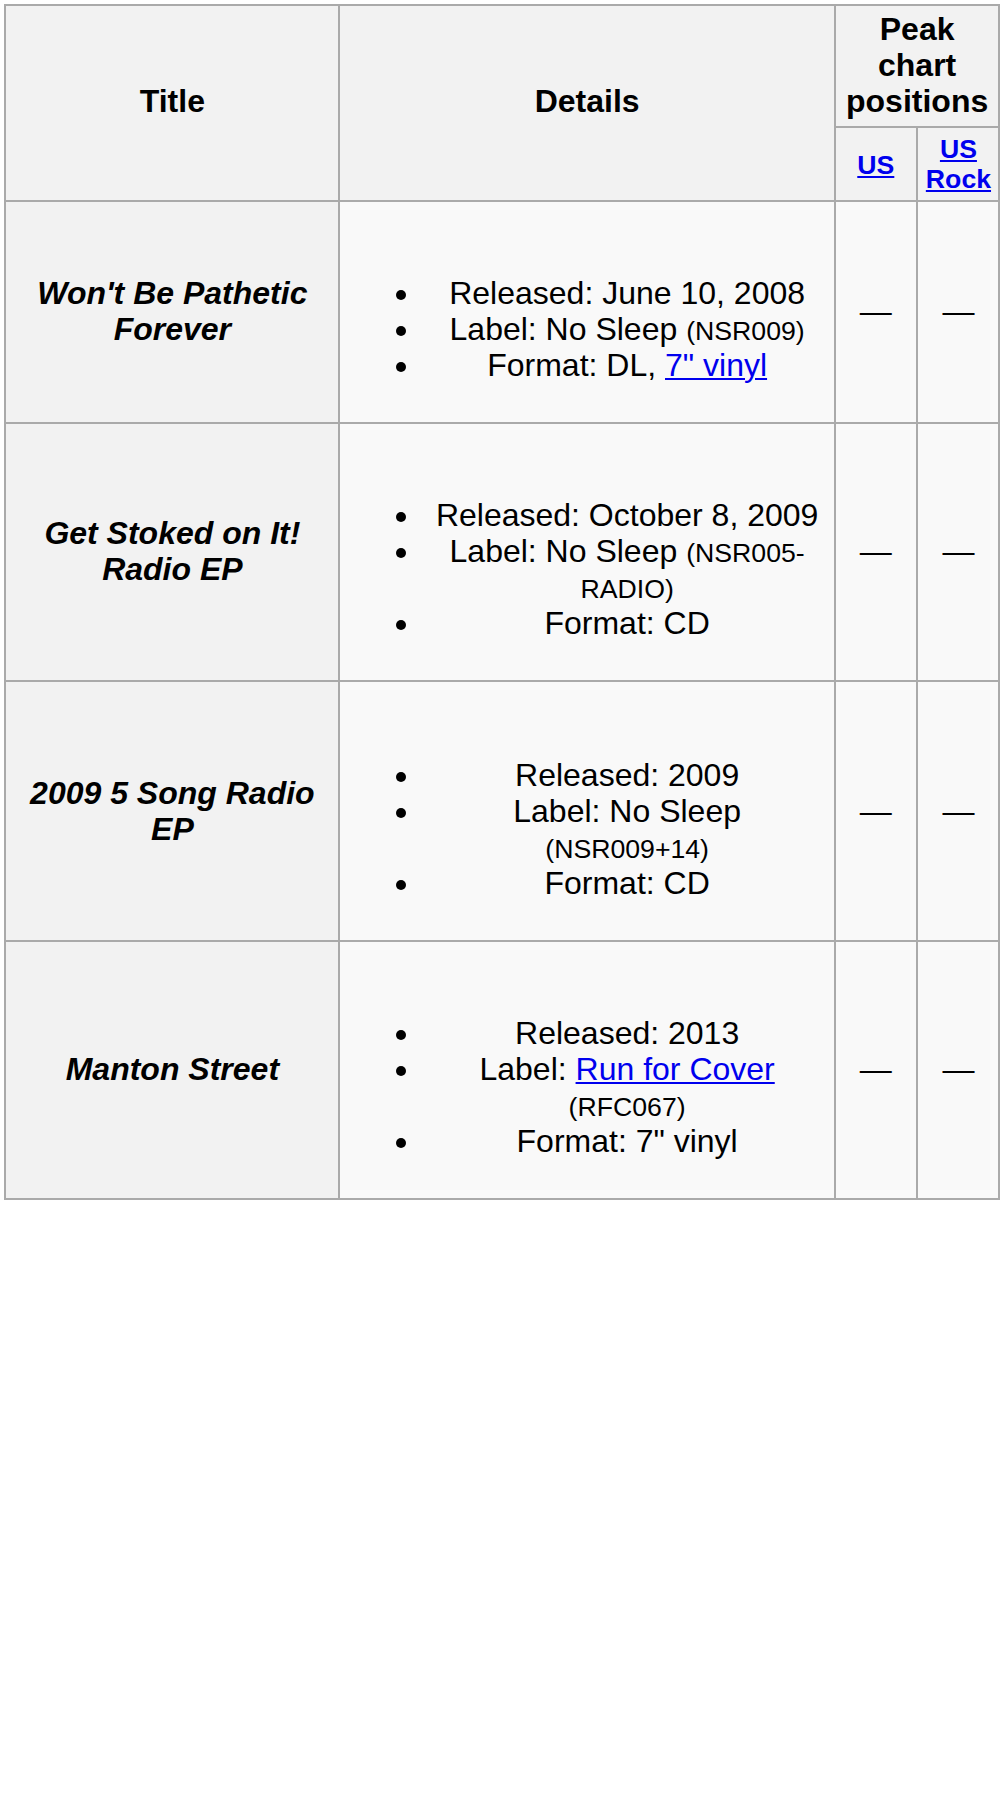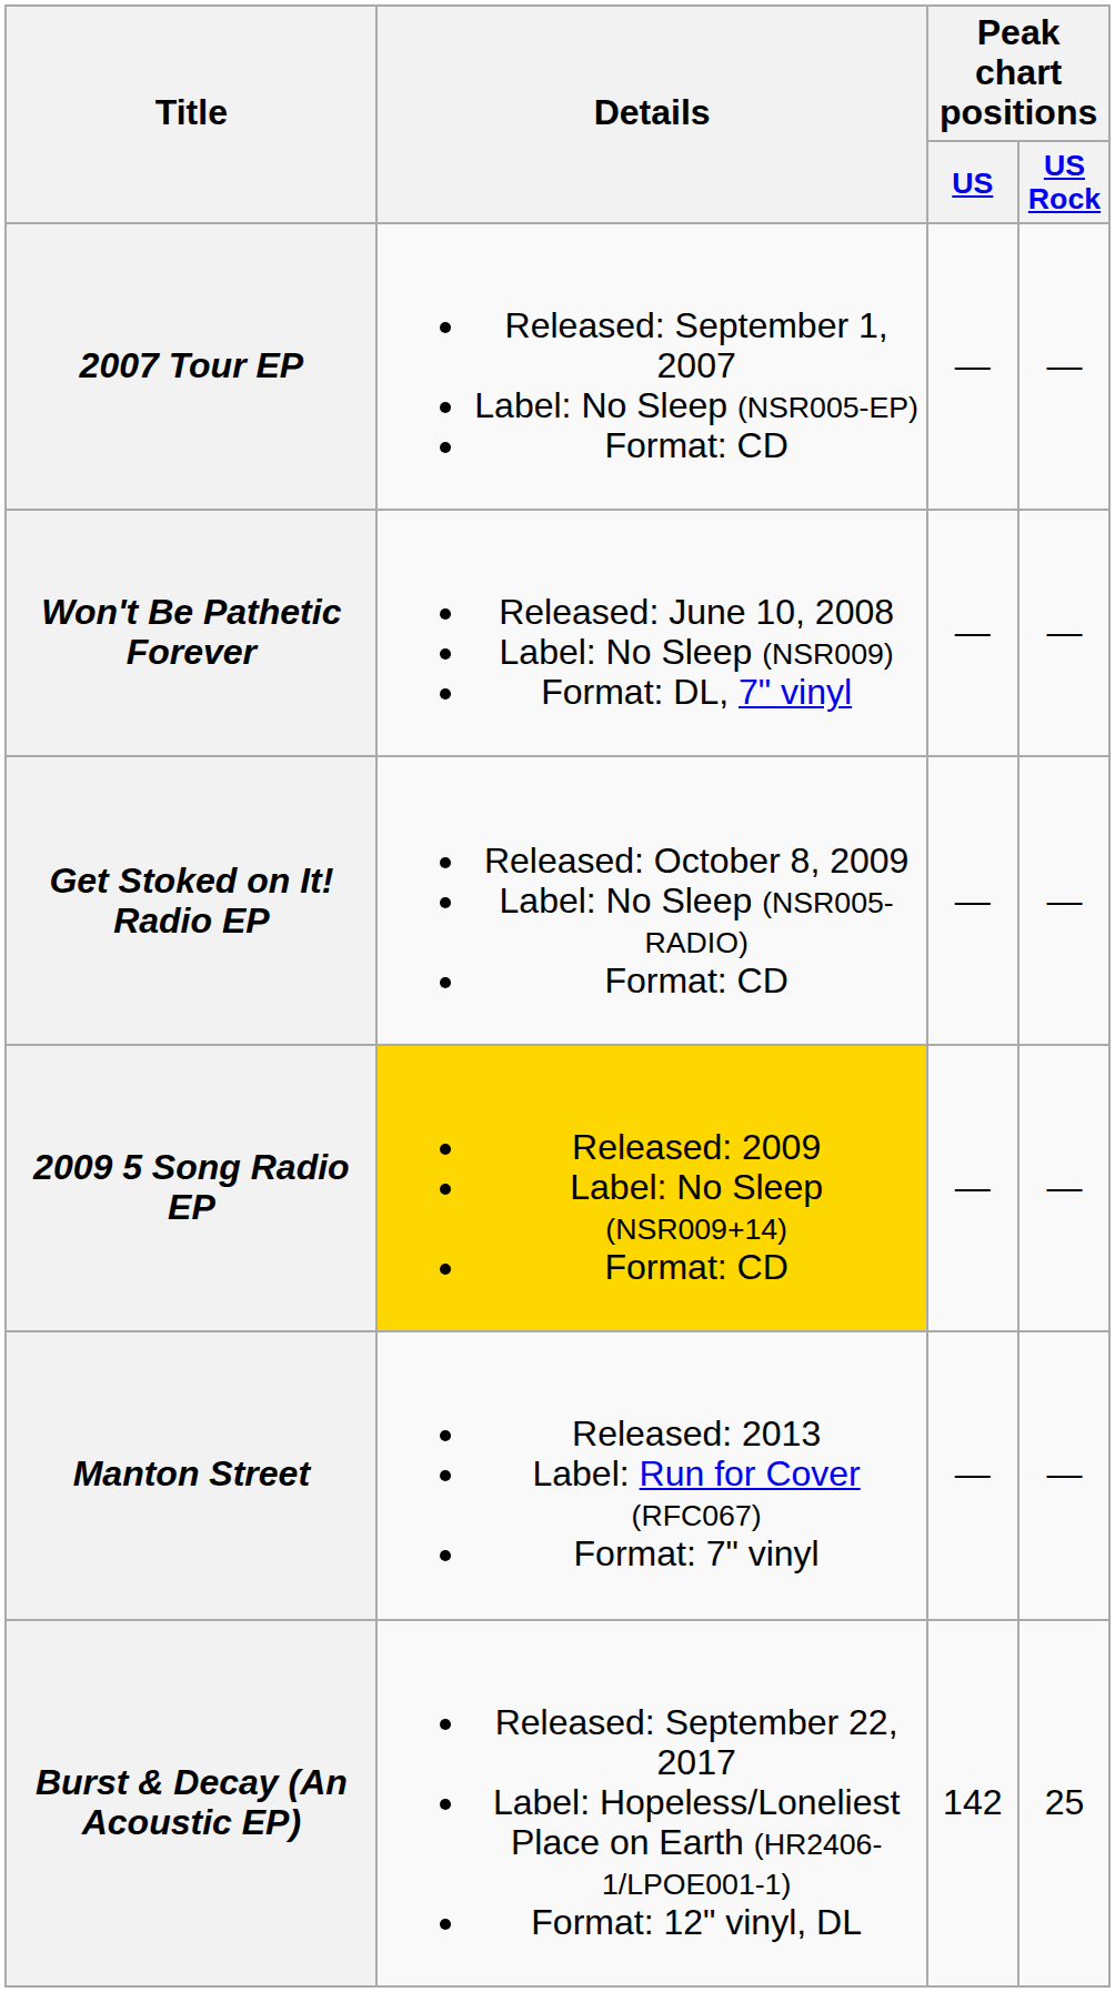+ row: 2007 Tour EP | Released: September 1, 2007 Label: No Sleep (NSR005-EP) Format: CD | — | —
2009 5 Song Radio EP | Details: no background -> gold background
+ row: Burst & Decay (An Acoustic EP) | Released: September 22, 2017 Label: Hopeless/Loneliest Place on Earth (HR2406-1/LPOE001-1) Format: 12" vinyl, DL | 142 | 25
